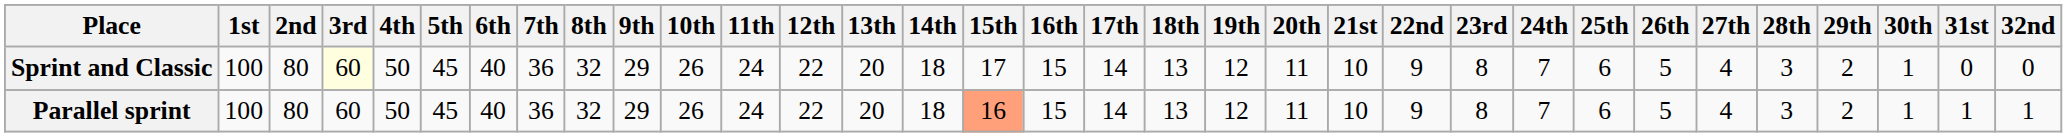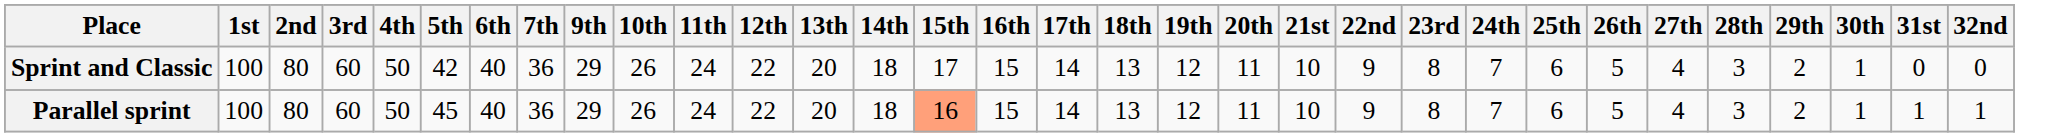- column: 8th | 32 | 32
Sprint and Classic | 3rd: lightyellow background -> no background
Sprint and Classic | 5th: 45 -> 42
